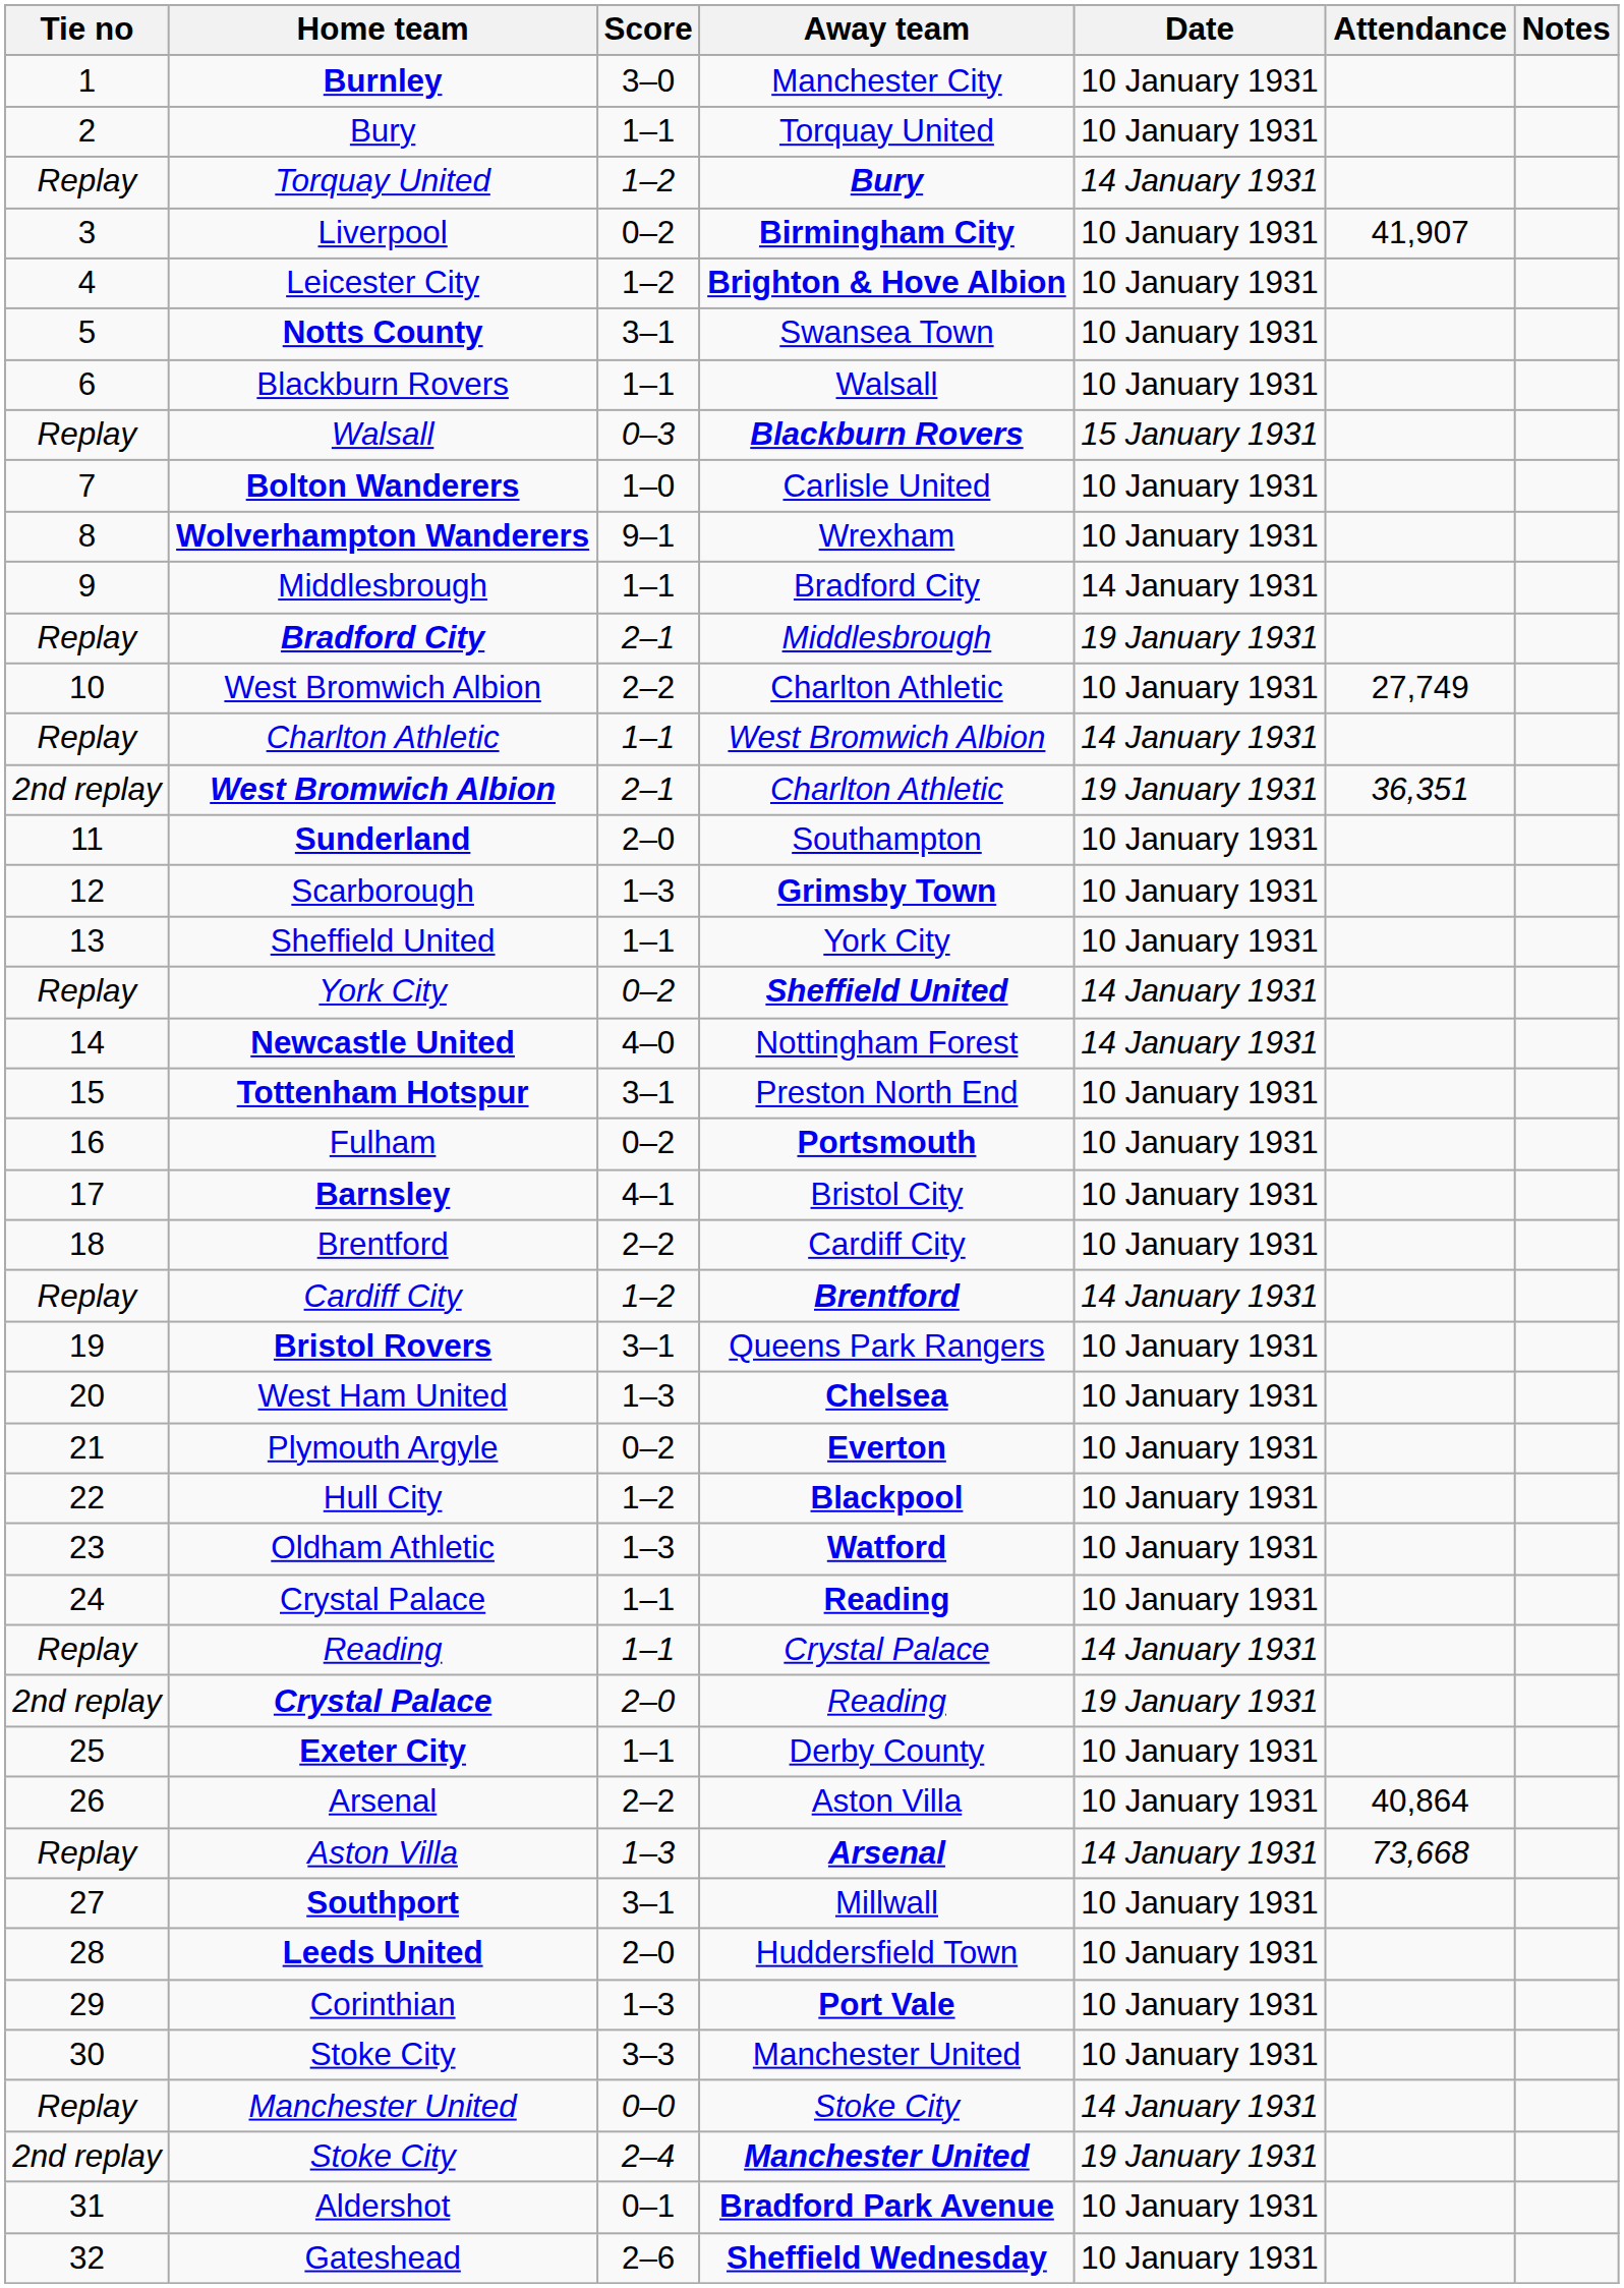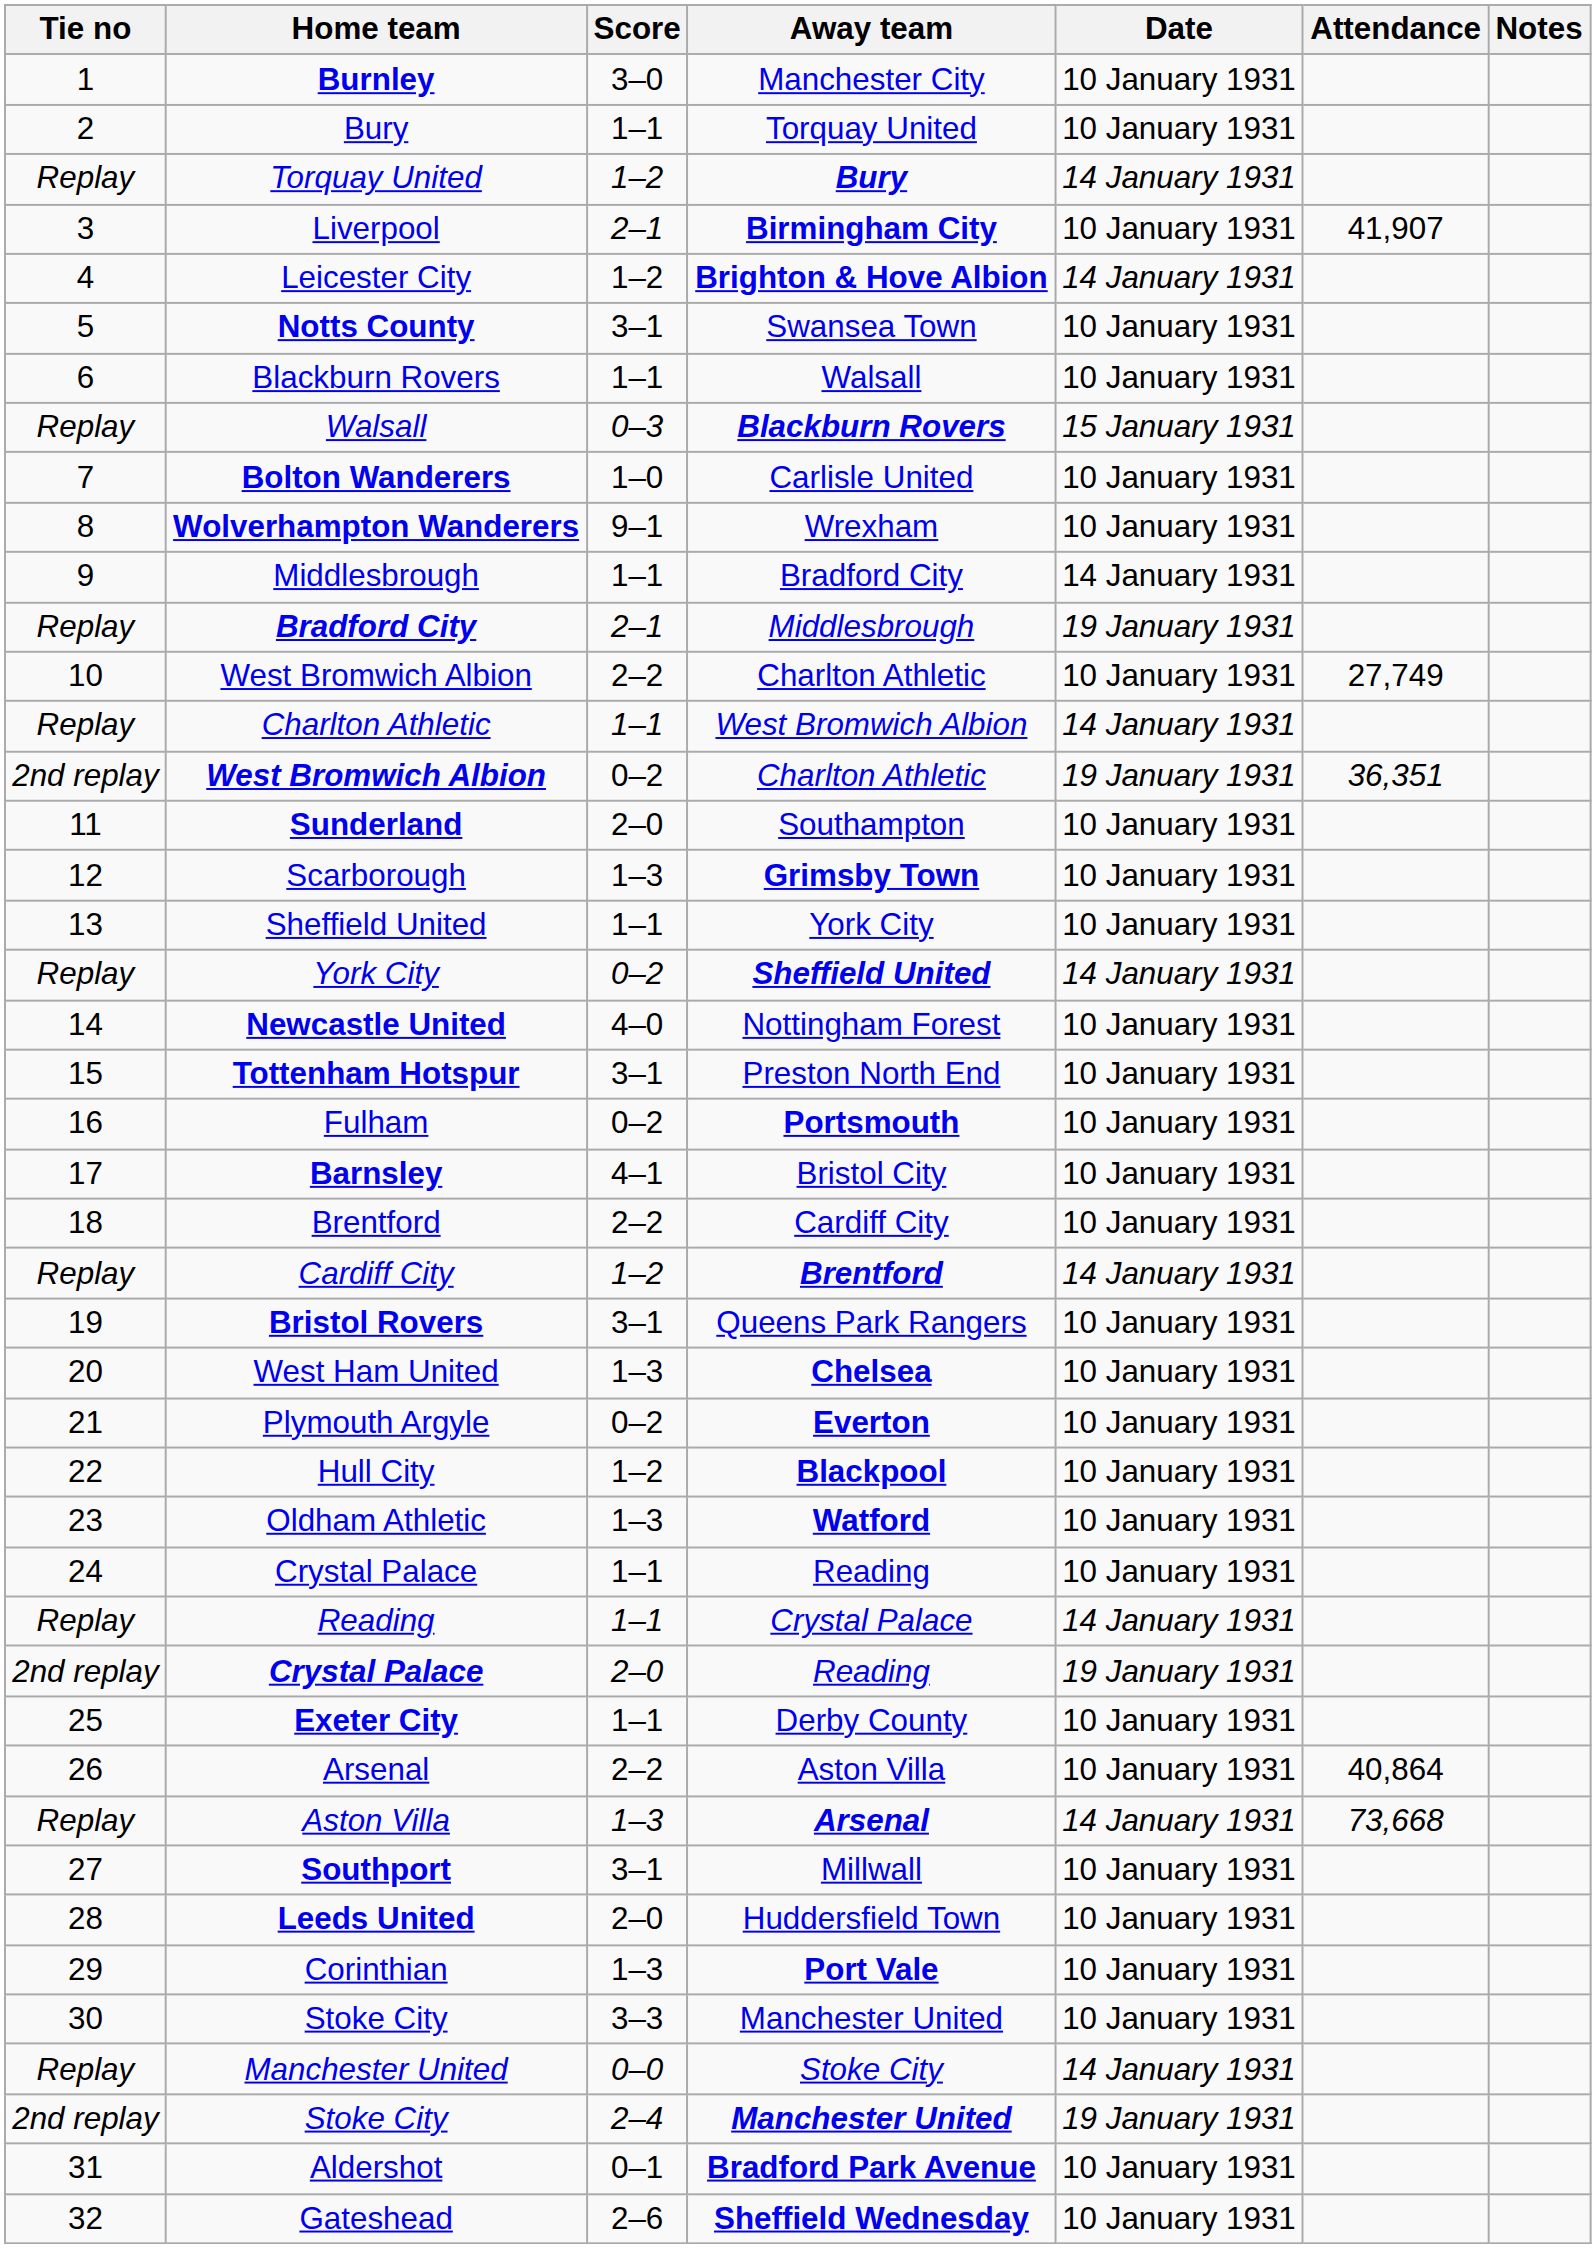Liverpool | Score: 0–2 -> 2–1
Leicester City | Date: 10 January 1931 -> 14 January 1931
2nd replay / West Bromwich Albion | Score: 2–1 -> 0–2
Newcastle United | Date: 14 January 1931 -> 10 January 1931
24 / Crystal Palace | Away team: bold -> normal
